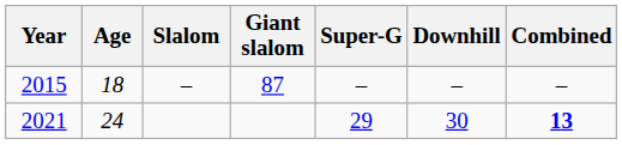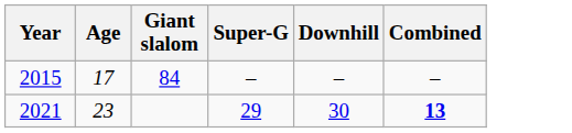- column: Slalom | –
2015 | Age: 18 -> 17
2015 | Giant slalom: 87 -> 84
2021 | Age: 24 -> 23
